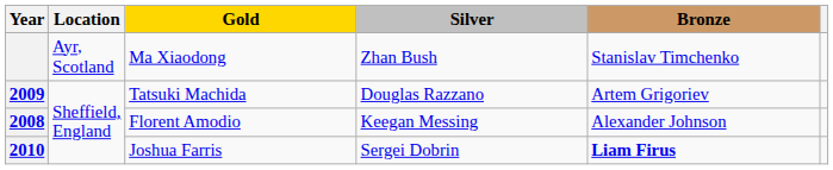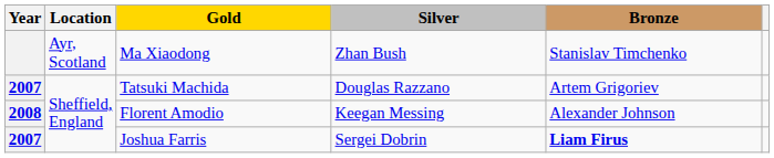Tatsuki Machida | Year: 2009 -> 2007
Joshua Farris | Year: 2010 -> 2007
